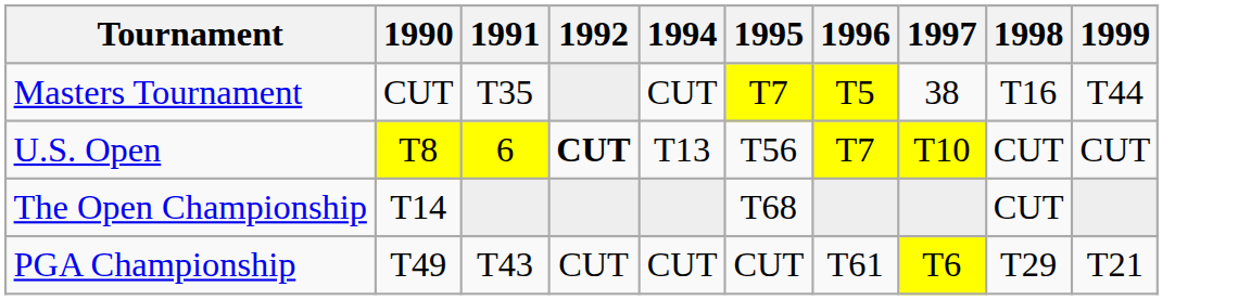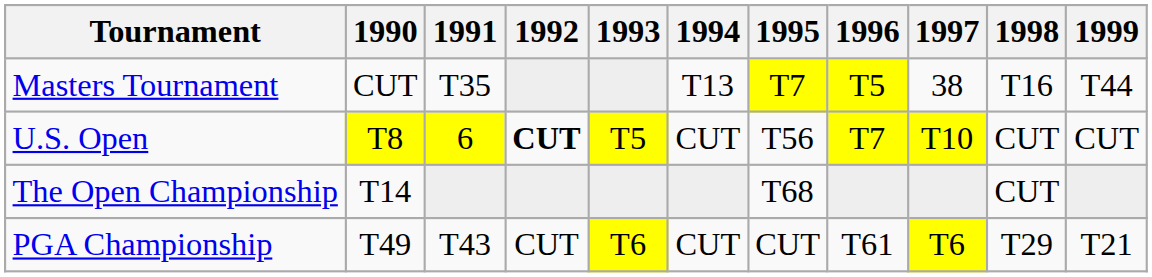+ column: 1993 | T5 | T6
Masters Tournament | 1994: CUT -> T13
U.S. Open | 1994: T13 -> CUT
